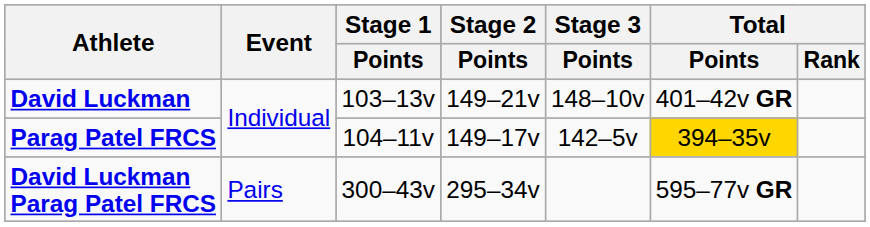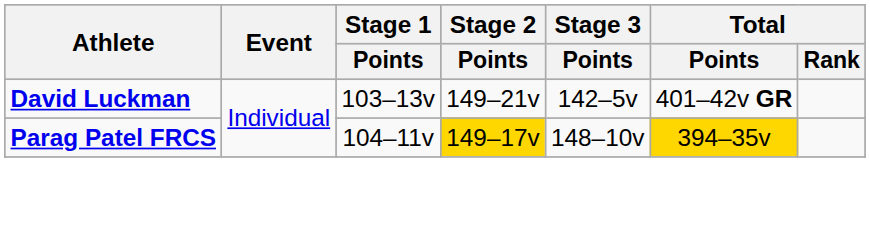David Luckman | Stage 3 / Points: 148–10v -> 142–5v
Parag Patel FRCS | Stage 2 / Points: no background -> gold background
Parag Patel FRCS | Stage 3 / Points: 142–5v -> 148–10v
- row: David Luckman Parag Patel FRCS | Pairs | 300–43v | 295–34v | 595–77v GR
